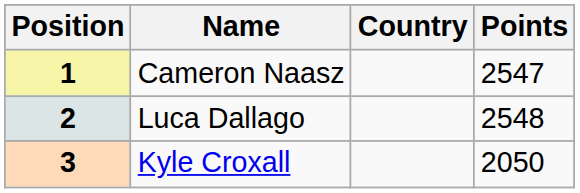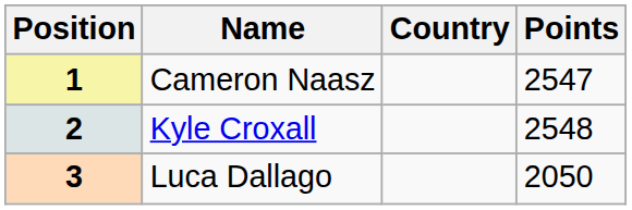2 | Name: Luca Dallago -> Kyle Croxall
3 | Name: Kyle Croxall -> Luca Dallago
